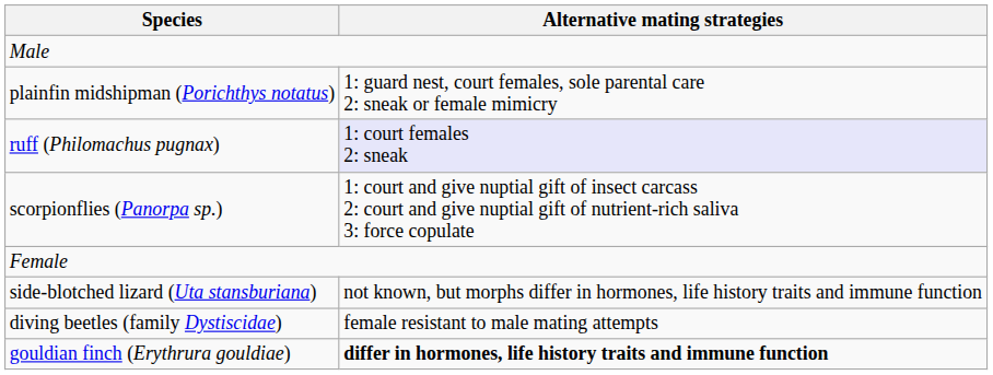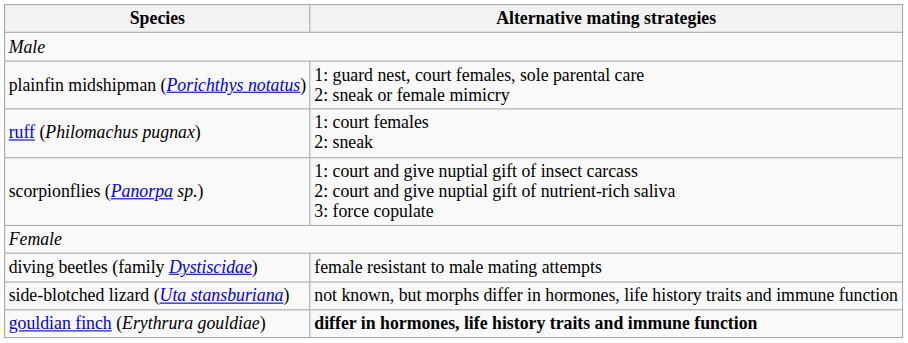ruff (Philomachus pugnax) | Alternative mating strategies: lavender background -> no background
rows swapped: diving beetles (family Dystiscidae) <-> side-blotched lizard (Uta stansburiana)
